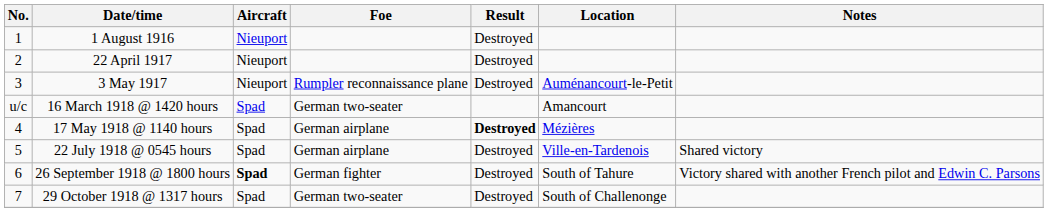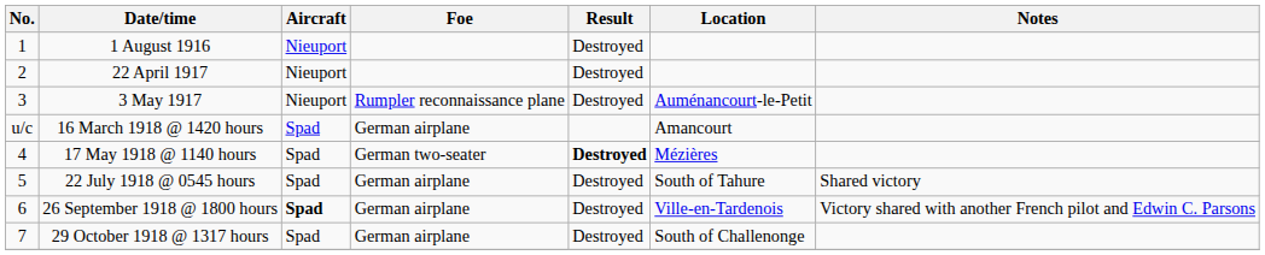16 March 1918 @ 1420 hours | Foe: German two-seater -> German airplane
17 May 1918 @ 1140 hours | Foe: German airplane -> German two-seater
22 July 1918 @ 0545 hours | Location: Ville-en-Tardenois -> South of Tahure
26 September 1918 @ 1800 hours | Foe: German fighter -> German airplane
26 September 1918 @ 1800 hours | Location: South of Tahure -> Ville-en-Tardenois
29 October 1918 @ 1317 hours | Foe: German two-seater -> German airplane
